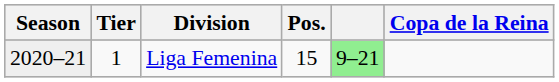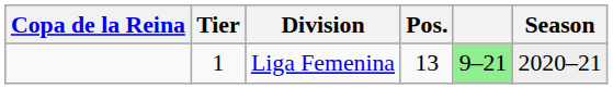columns swapped: Season <-> Copa de la Reina
Liga Femenina | Pos.: 15 -> 13
